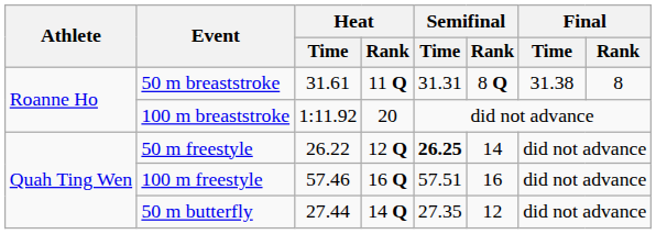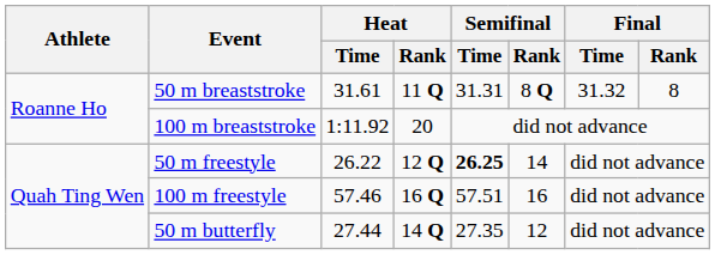50 m breaststroke | Final / Time: 31.38 -> 31.32
